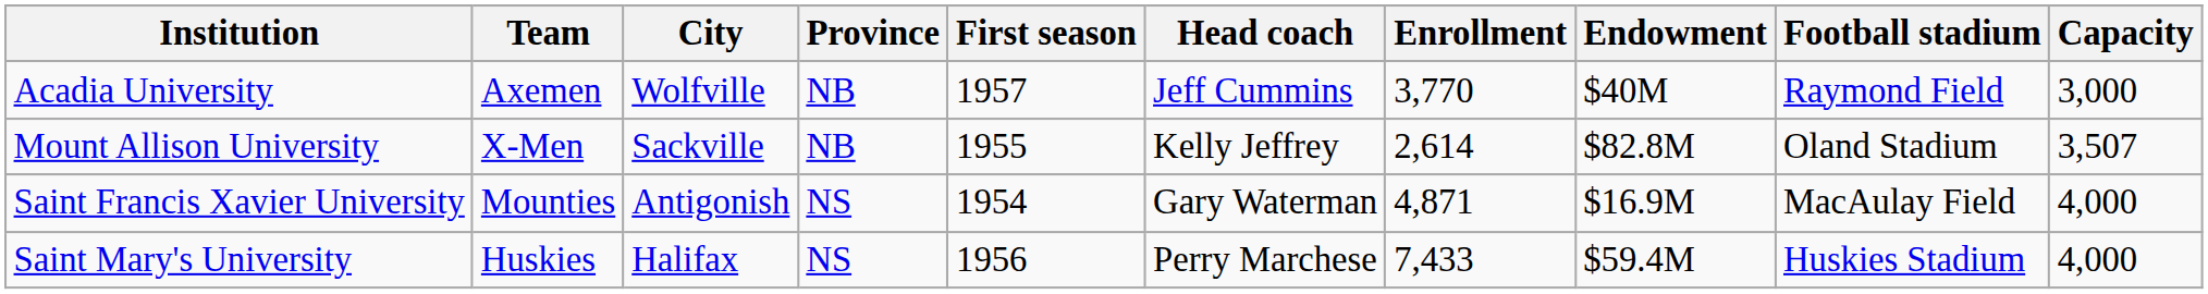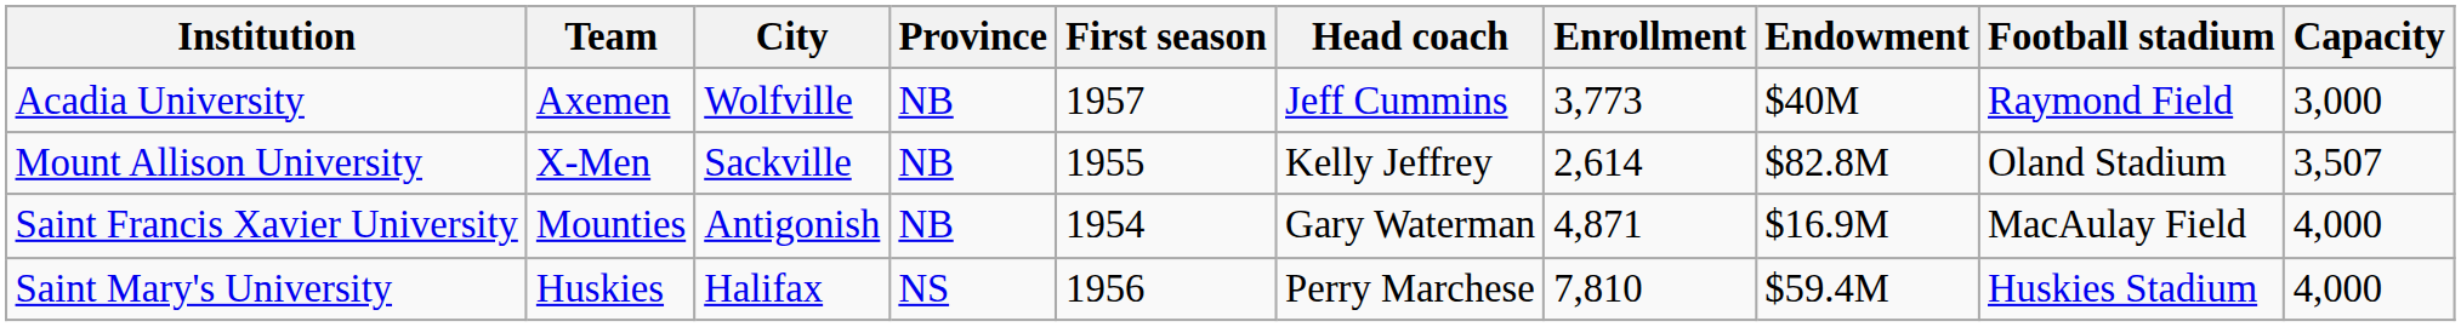Acadia University | Enrollment: 3,770 -> 3,773
Saint Francis Xavier University | Province: NS -> NB
Saint Mary's University | Enrollment: 7,433 -> 7,810
